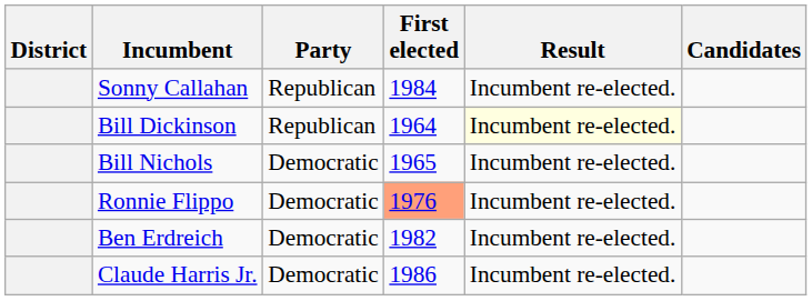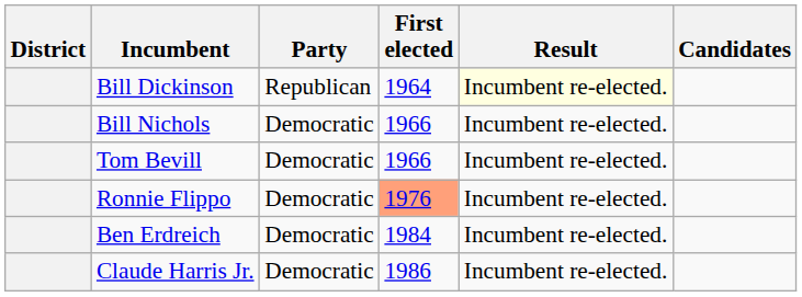- row: Sonny Callahan | Republican | 1984 | Incumbent re-elected.
Bill Nichols | First elected: 1965 -> 1966
+ row: Tom Bevill | Democratic | 1966 | Incumbent re-elected.
Ben Erdreich | First elected: 1982 -> 1984
